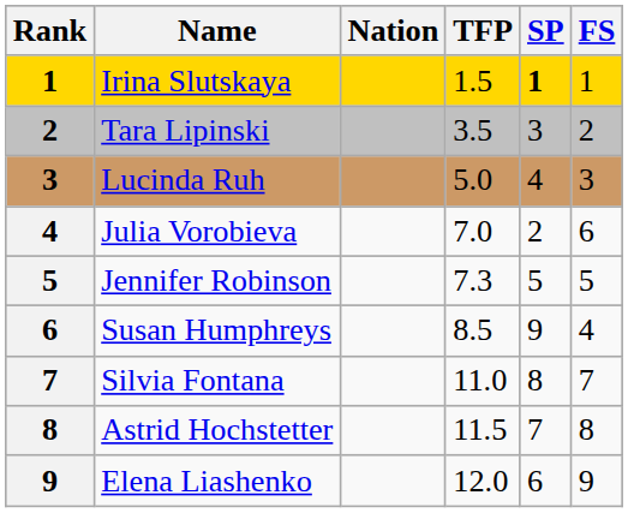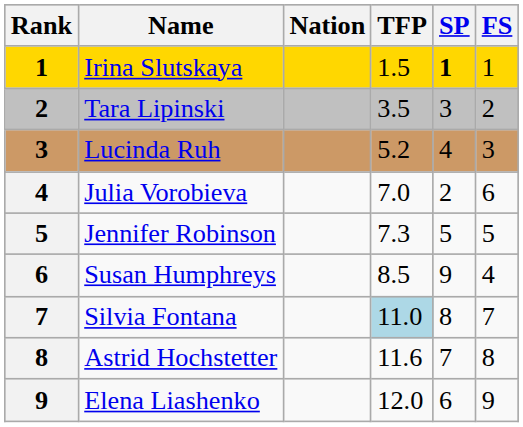Lucinda Ruh | TFP: 5.0 -> 5.2
Silvia Fontana | TFP: no background -> lightblue background
Astrid Hochstetter | TFP: 11.5 -> 11.6
